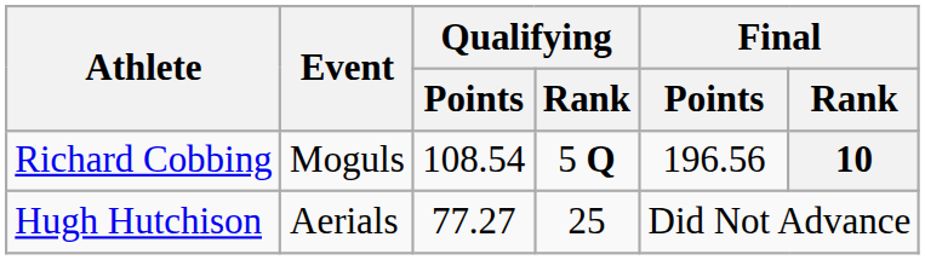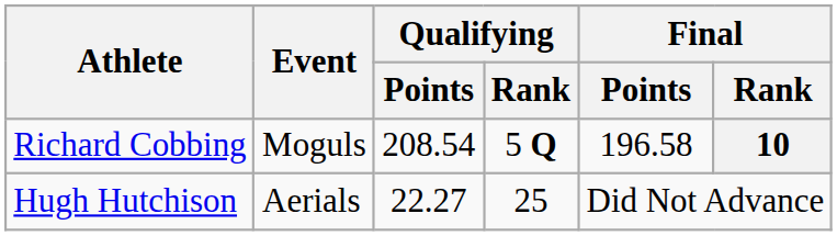Richard Cobbing | Qualifying / Points: 108.54 -> 208.54
Richard Cobbing | Final / Points: 196.56 -> 196.58
Hugh Hutchison | Qualifying / Points: 77.27 -> 22.27
